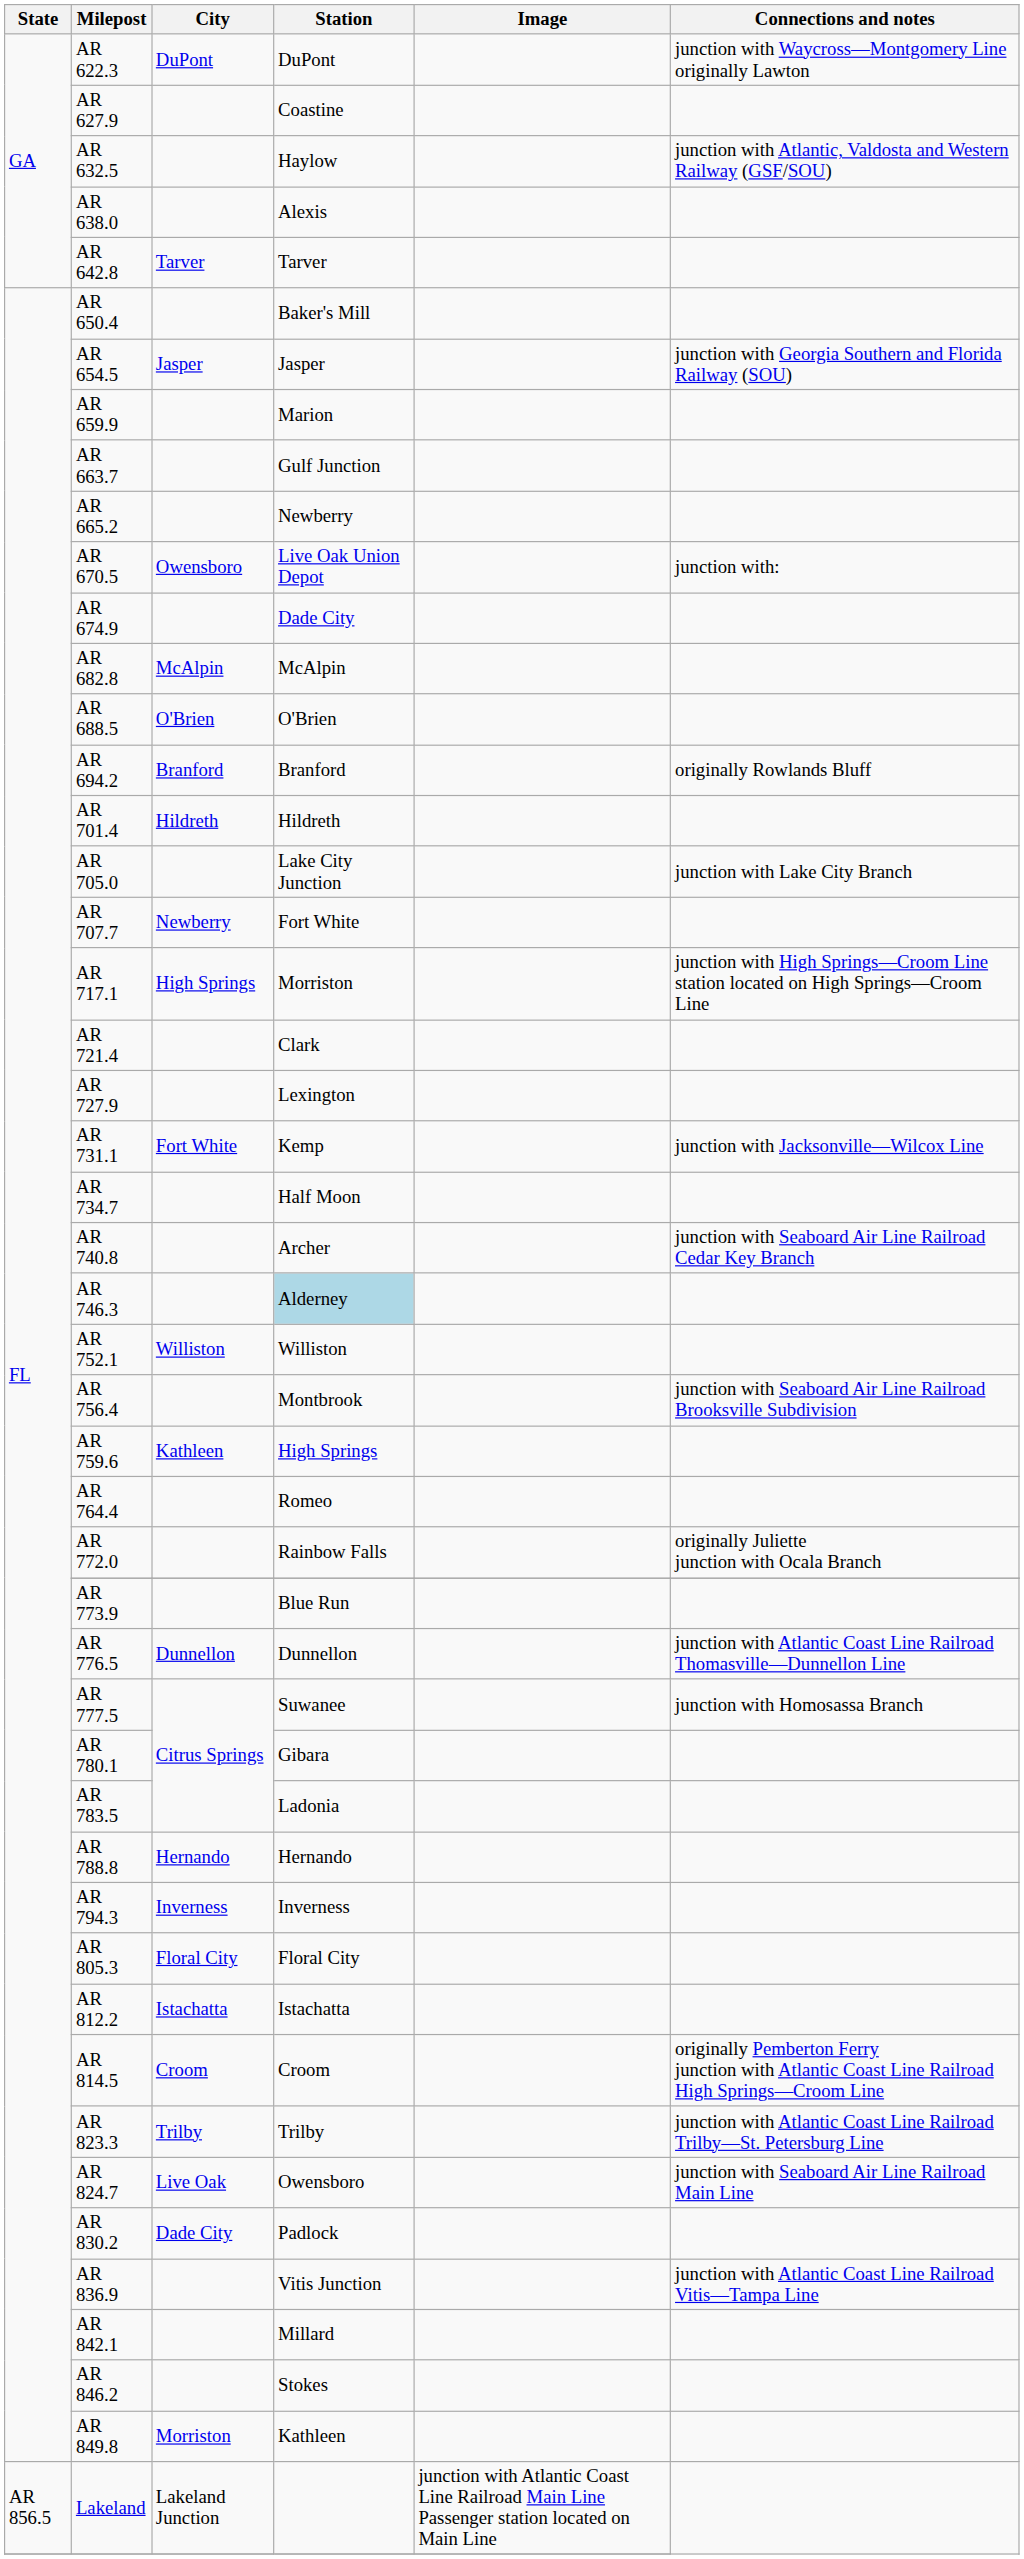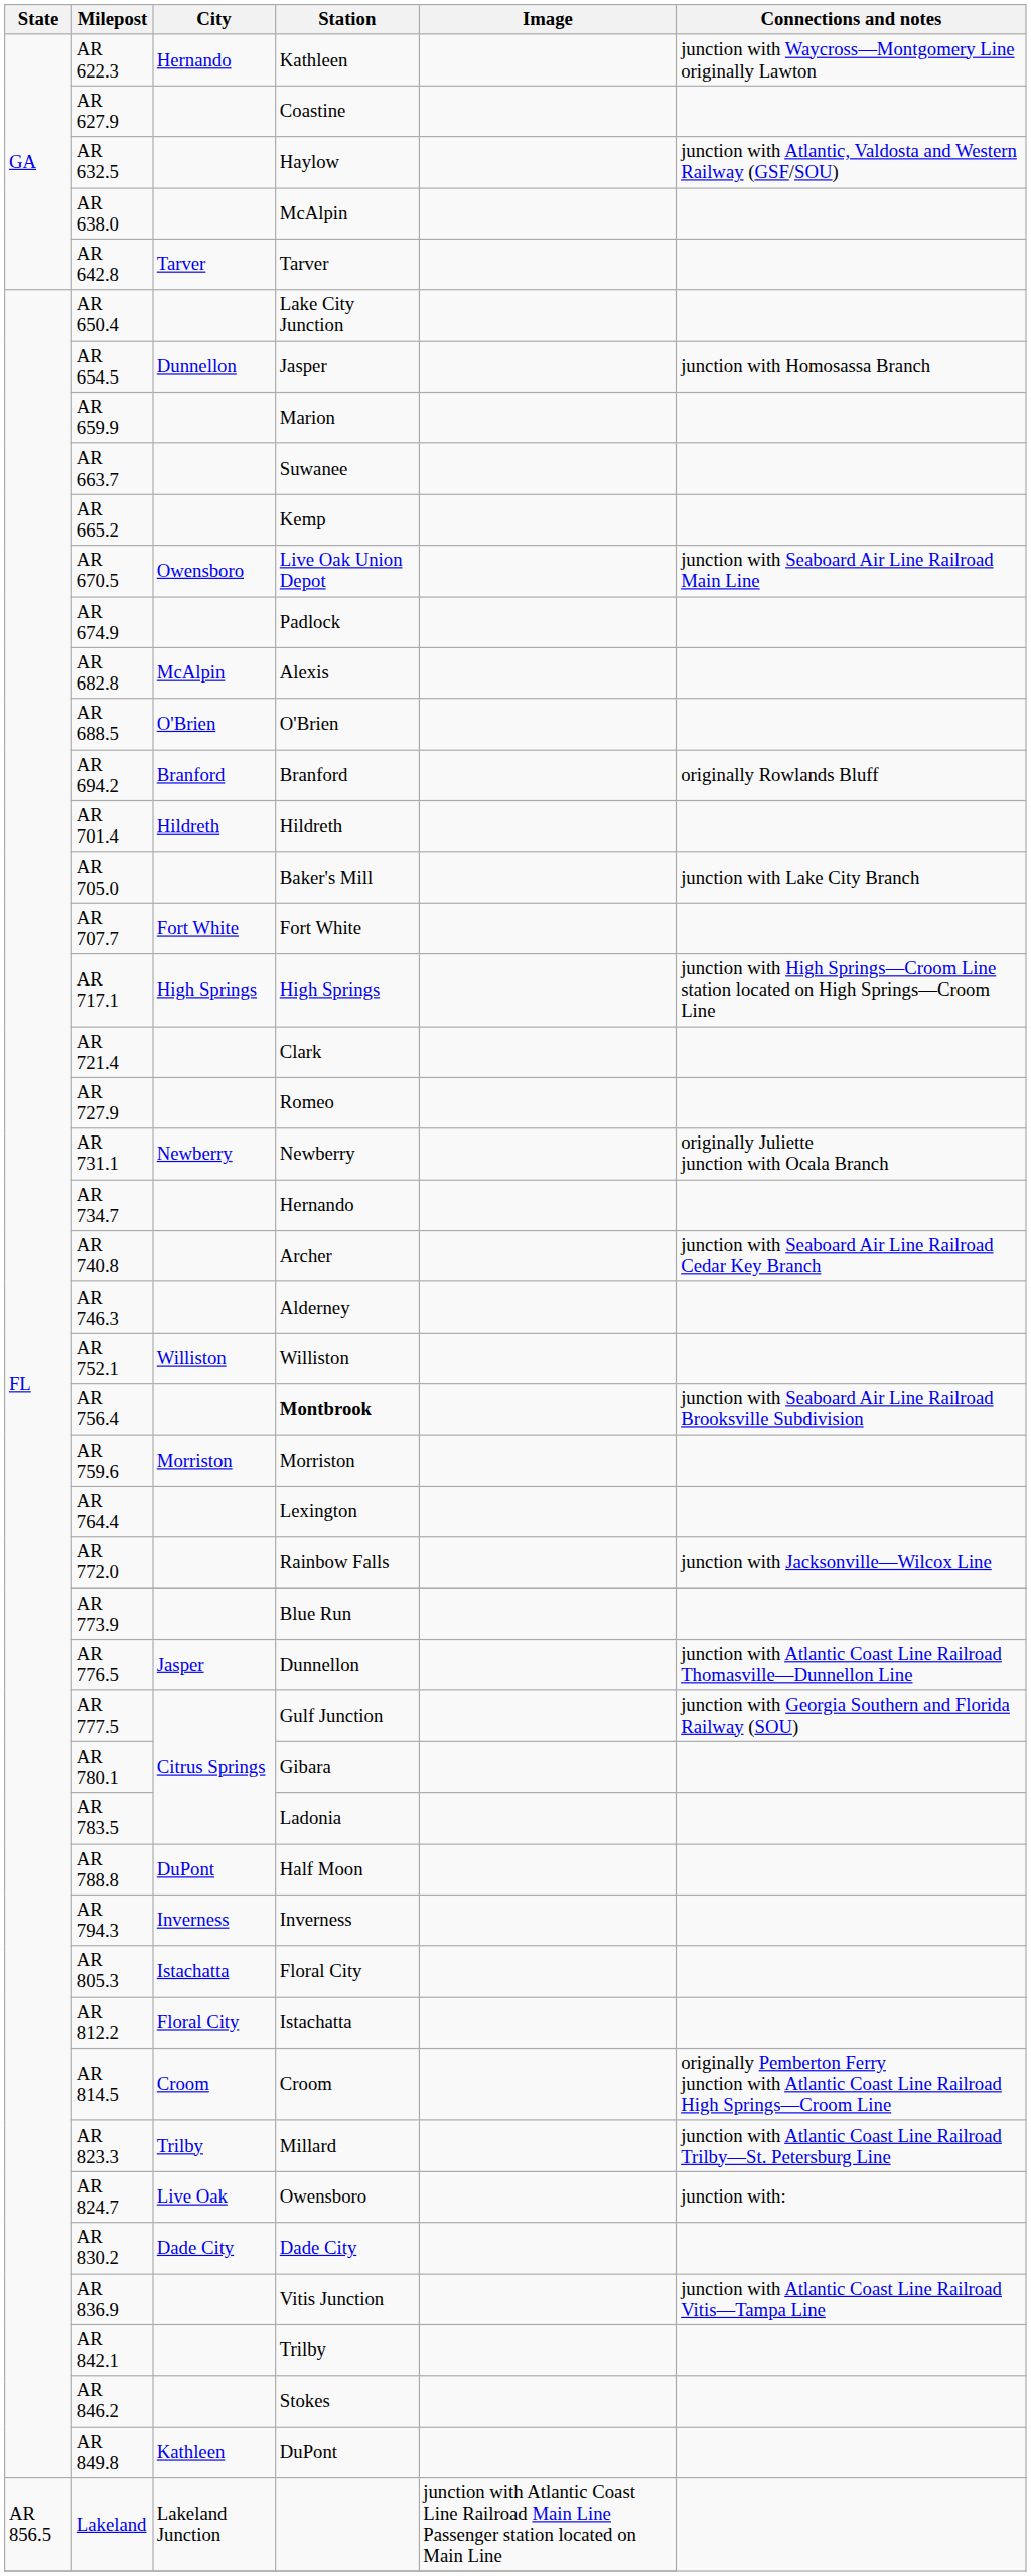AR 622.3 | City: DuPont -> Hernando
AR 622.3 | Station: DuPont -> Kathleen
AR 638.0 | Station: Alexis -> McAlpin
AR 650.4 | Station: Baker's Mill -> Lake City Junction
AR 654.5 | City: Jasper -> Dunnellon
AR 654.5 | Connections and notes: junction with Georgia Southern and Florida Railway (SOU) -> junction with Homosassa Branch
AR 663.7 | Station: Gulf Junction -> Suwanee
AR 665.2 | Station: Newberry -> Kemp
AR 670.5 | Connections and notes: junction with: -> junction with Seaboard Air Line Railroad Main Line
AR 674.9 | Station: Dade City -> Padlock
AR 682.8 | Station: McAlpin -> Alexis
AR 705.0 | Station: Lake City Junction -> Baker's Mill
AR 707.7 | City: Newberry -> Fort White
AR 717.1 | Station: Morriston -> High Springs
AR 727.9 | Station: Lexington -> Romeo
AR 731.1 | City: Fort White -> Newberry
AR 731.1 | Station: Kemp -> Newberry
AR 731.1 | Connections and notes: junction with Jacksonville—Wilcox Line -> originally Juliette junction with Ocala Branch
AR 734.7 | Station: Half Moon -> Hernando
AR 746.3 | Station: lightblue background -> no background
AR 756.4 | Station: normal -> bold
AR 759.6 | City: Kathleen -> Morriston
AR 759.6 | Station: High Springs -> Morriston
AR 764.4 | Station: Romeo -> Lexington
AR 772.0 | Connections and notes: originally Juliette junction with Ocala Branch -> junction with Jacksonville—Wilcox Line
AR 776.5 | City: Dunnellon -> Jasper
AR 777.5 | Station: Suwanee -> Gulf Junction
AR 777.5 | Connections and notes: junction with Homosassa Branch -> junction with Georgia Southern and Florida Railway (SOU)
AR 788.8 | City: Hernando -> DuPont
AR 788.8 | Station: Hernando -> Half Moon
AR 805.3 | City: Floral City -> Istachatta
AR 812.2 | City: Istachatta -> Floral City
AR 823.3 | Station: Trilby -> Millard
AR 824.7 | Connections and notes: junction with Seaboard Air Line Railroad Main Line -> junction with:
AR 830.2 | Station: Padlock -> Dade City
AR 842.1 | Station: Millard -> Trilby
AR 849.8 | City: Morriston -> Kathleen
AR 849.8 | Station: Kathleen -> DuPont
